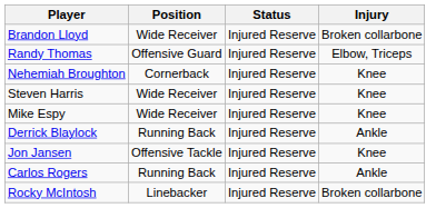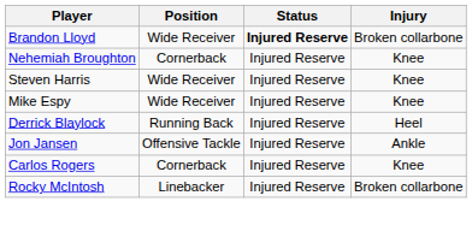Brandon Lloyd | Status: normal -> bold
- row: Randy Thomas | Offensive Guard | Injured Reserve | Elbow, Triceps
Derrick Blaylock | Injury: Ankle -> Heel
Jon Jansen | Injury: Knee -> Ankle
Carlos Rogers | Position: Running Back -> Cornerback
Carlos Rogers | Injury: Ankle -> Knee
